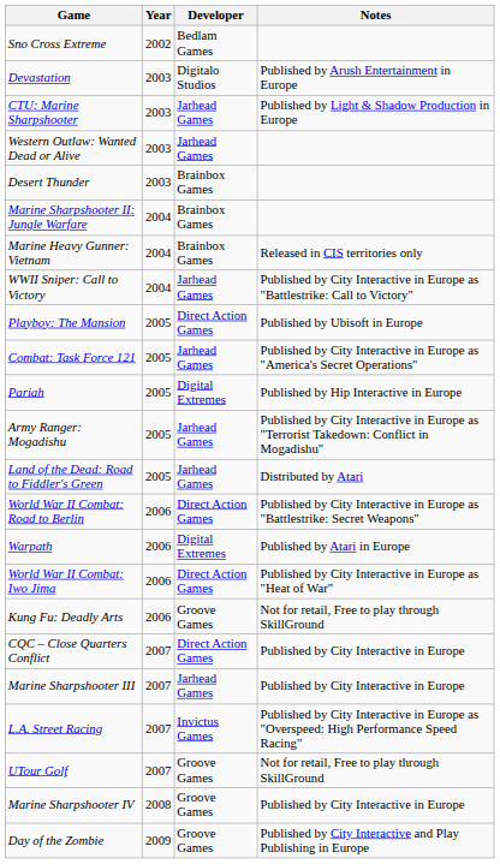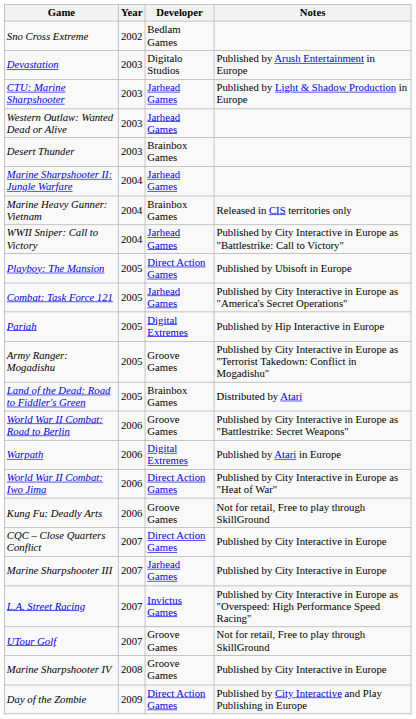Marine Sharpshooter II: Jungle Warfare | Developer: Brainbox Games -> Jarhead Games
Army Ranger: Mogadishu | Developer: Jarhead Games -> Groove Games
Land of the Dead: Road to Fiddler's Green | Developer: Jarhead Games -> Brainbox Games
World War II Combat: Road to Berlin | Developer: Direct Action Games -> Groove Games
Day of the Zombie | Developer: Groove Games -> Direct Action Games
